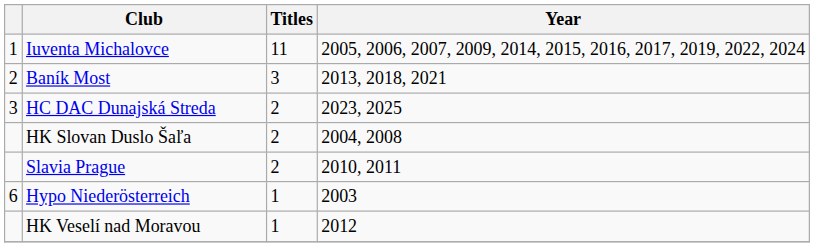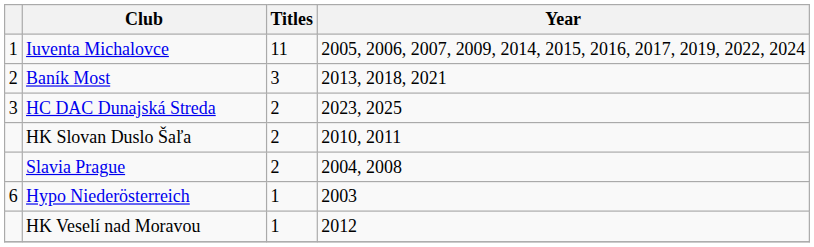HK Slovan Duslo Šaľa | Year: 2004, 2008 -> 2010, 2011
Slavia Prague | Year: 2010, 2011 -> 2004, 2008
